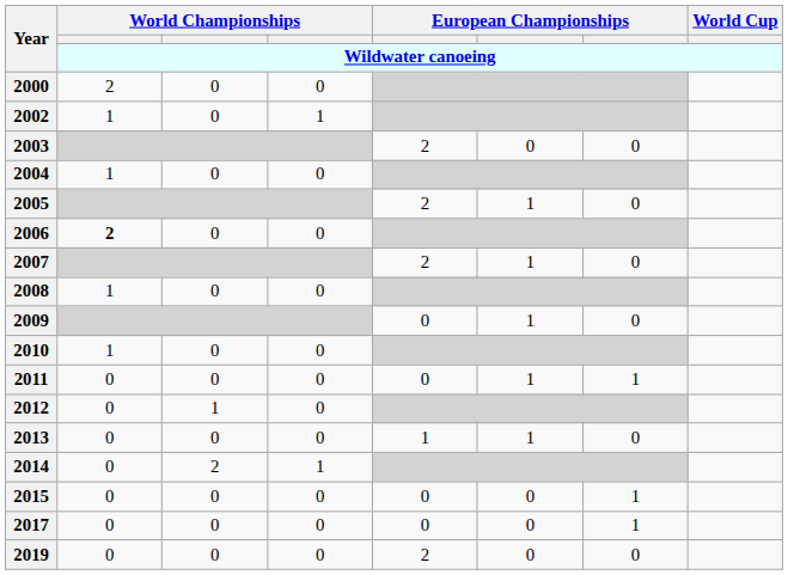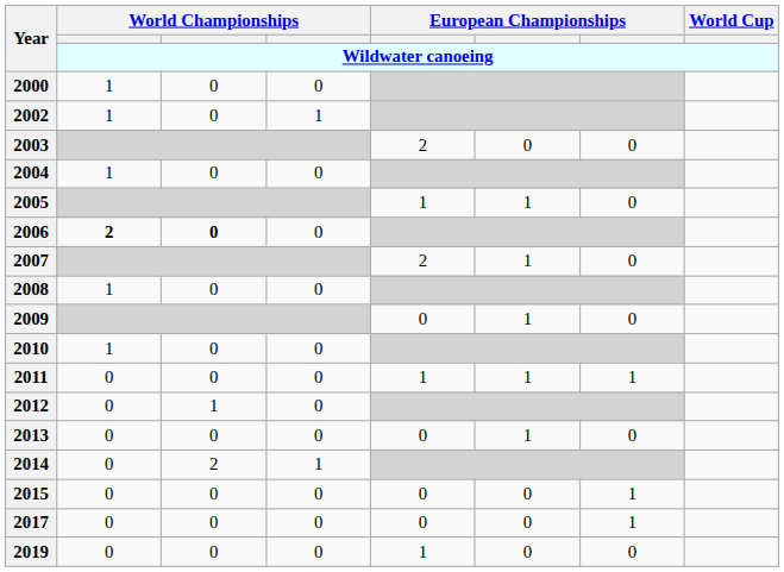2000 | column 2: 2 -> 1
2005 | column 5: 2 -> 1
2006 | column 3: normal -> bold
2011 | column 5: 0 -> 1
2013 | column 5: 1 -> 0
2019 | column 5: 2 -> 1
